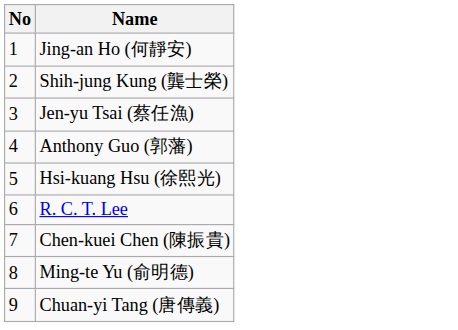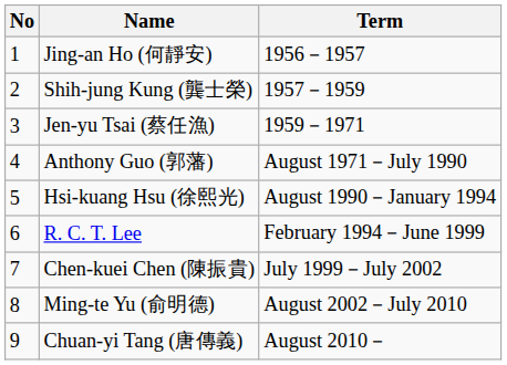+ column: Term | 1956－1957 | 1957－1959 | 1959－1971 | August 1971－July 1990 | August 1990－January 1994 | February 1994－June 1999 | July 1999－July 2002 | August 2002－July 2010 | August 2010－
